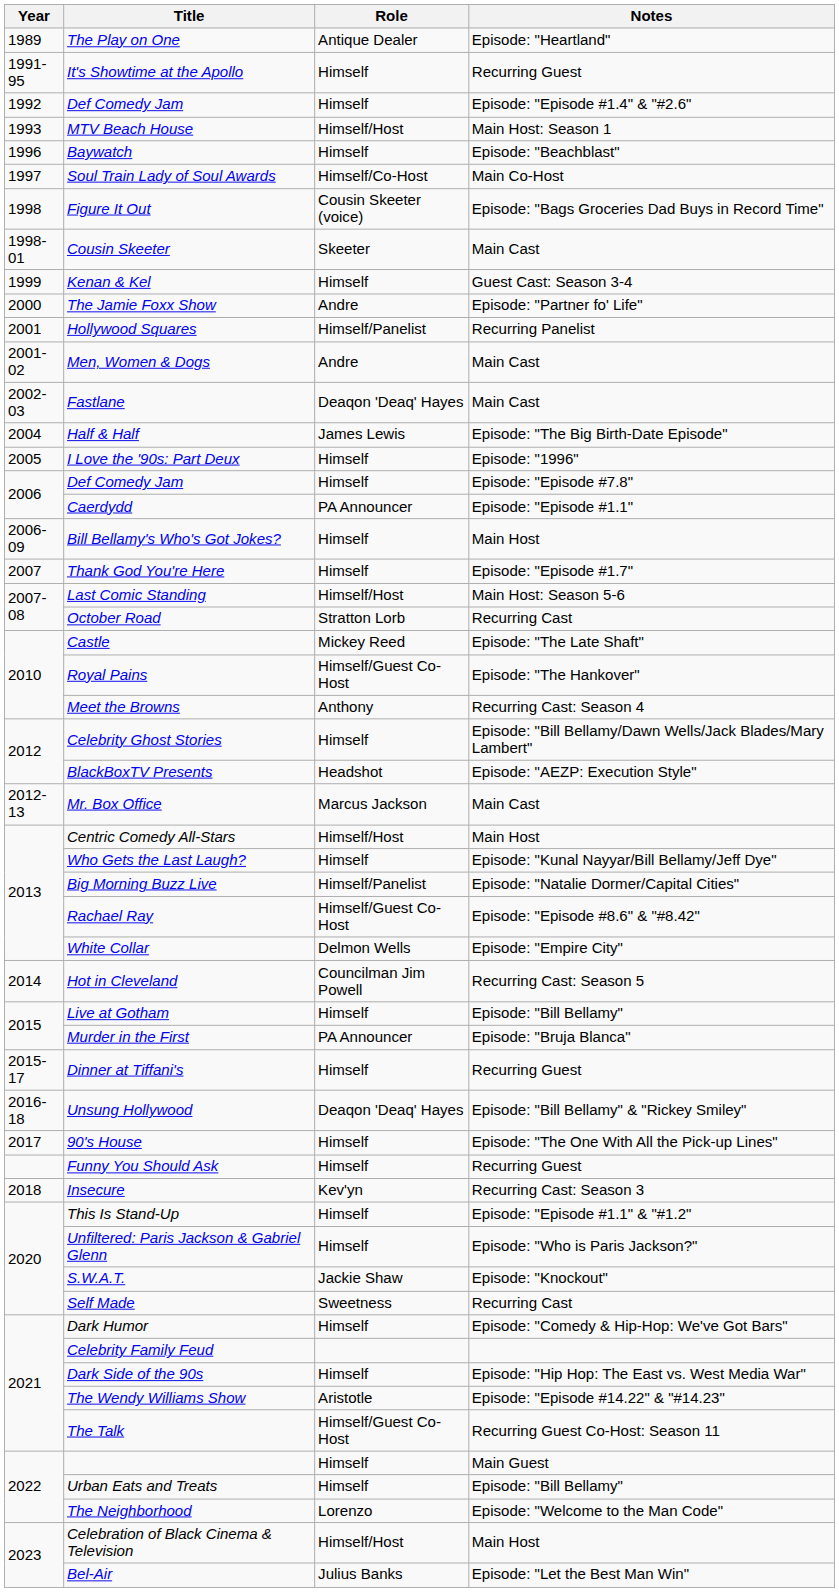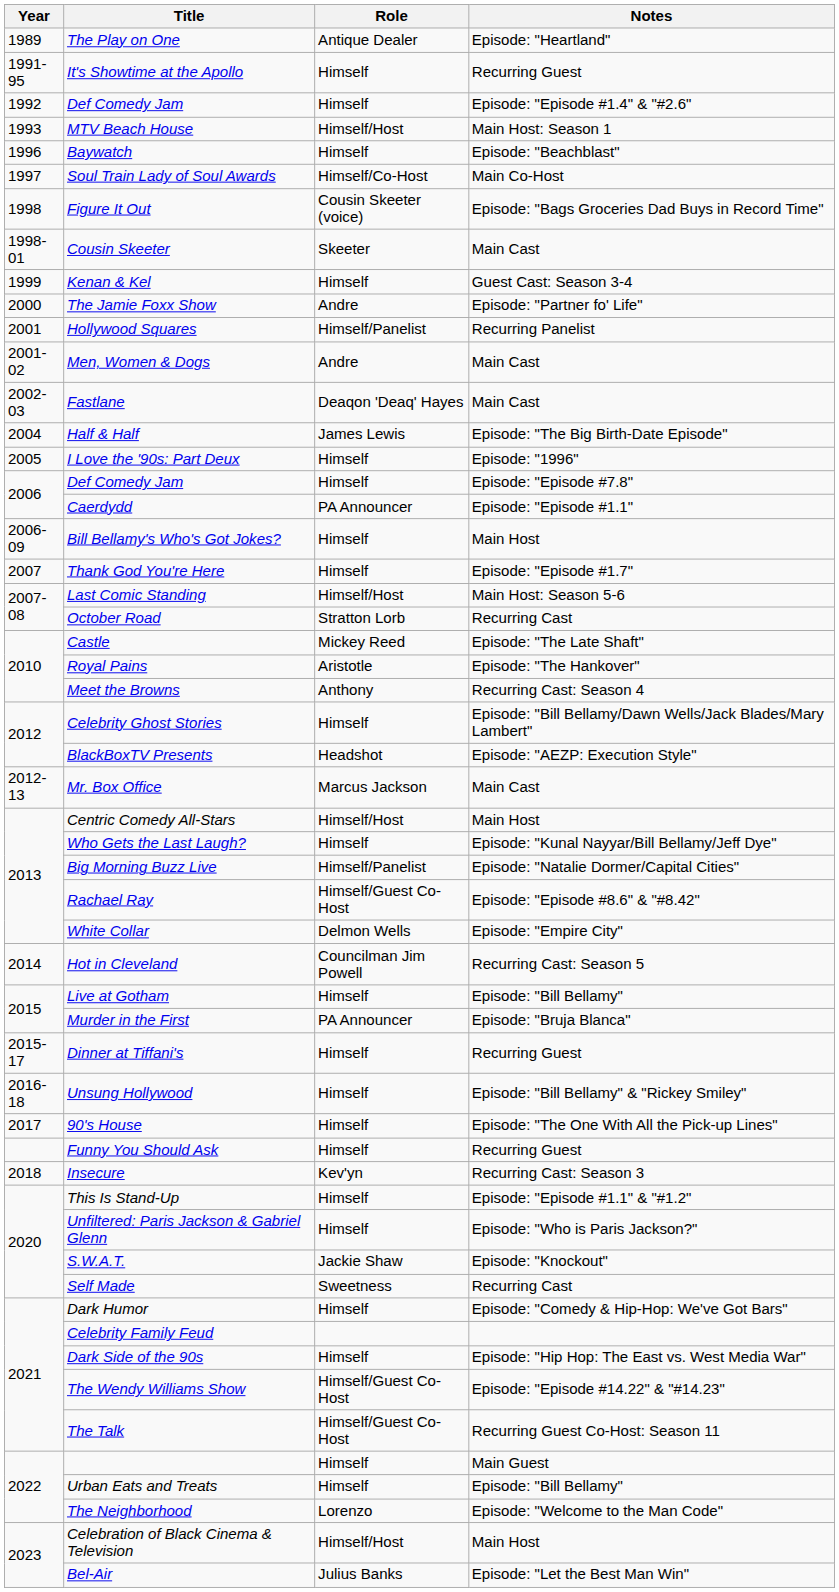Royal Pains | Role: Himself/Guest Co-Host -> Aristotle
Unsung Hollywood | Role: Deaqon 'Deaq' Hayes -> Himself
The Wendy Williams Show | Role: Aristotle -> Himself/Guest Co-Host
